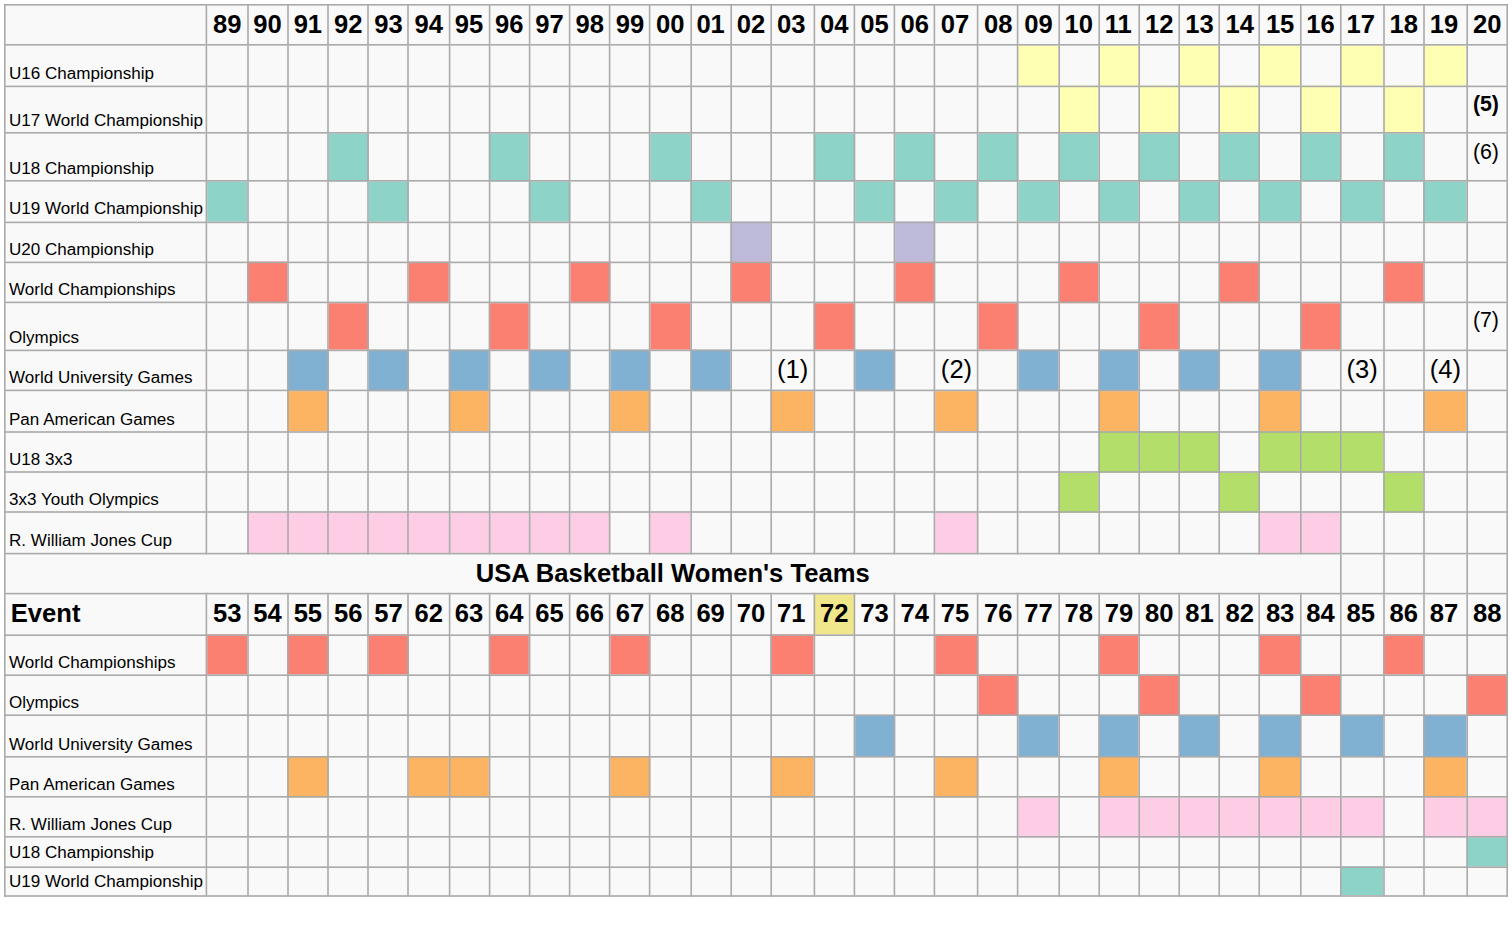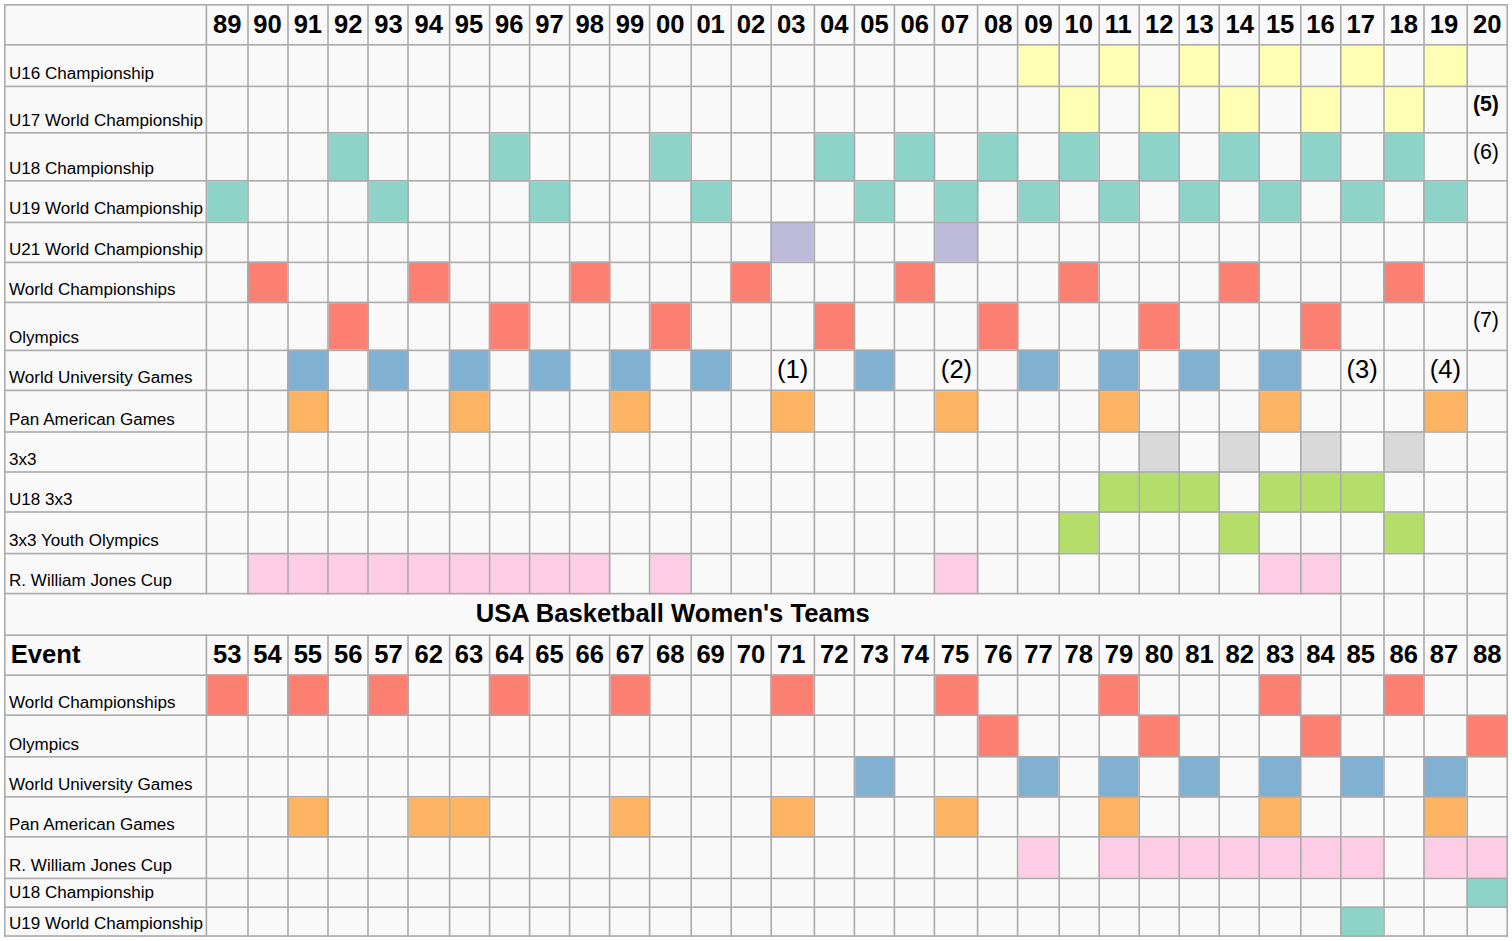- row: U20 Championship
+ row: U21 World Championship
+ row: 3x3
Event | 04: khaki background -> no background
